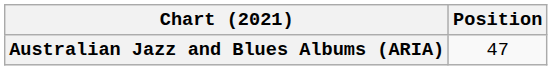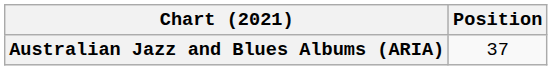Australian Jazz and Blues Albums (ARIA) | Position: 47 -> 37
